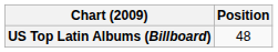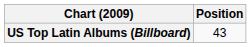US Top Latin Albums (Billboard) | Position: 48 -> 43
